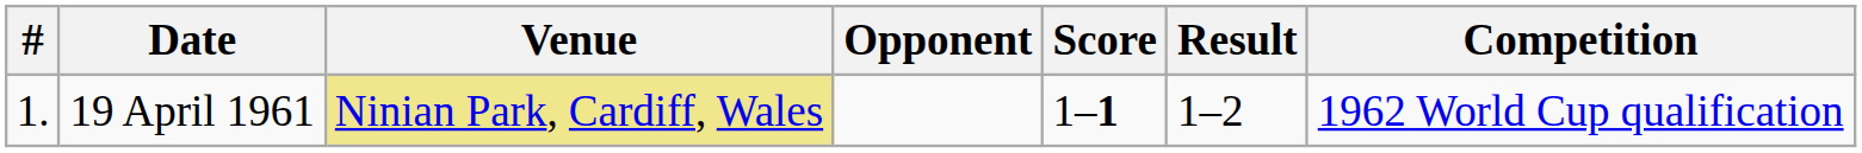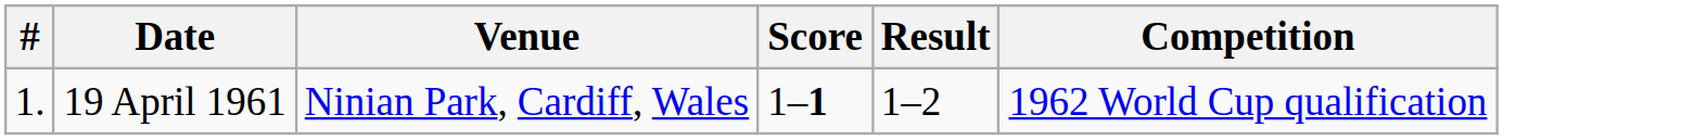- column: Opponent
19 April 1961 | Venue: khaki background -> no background
